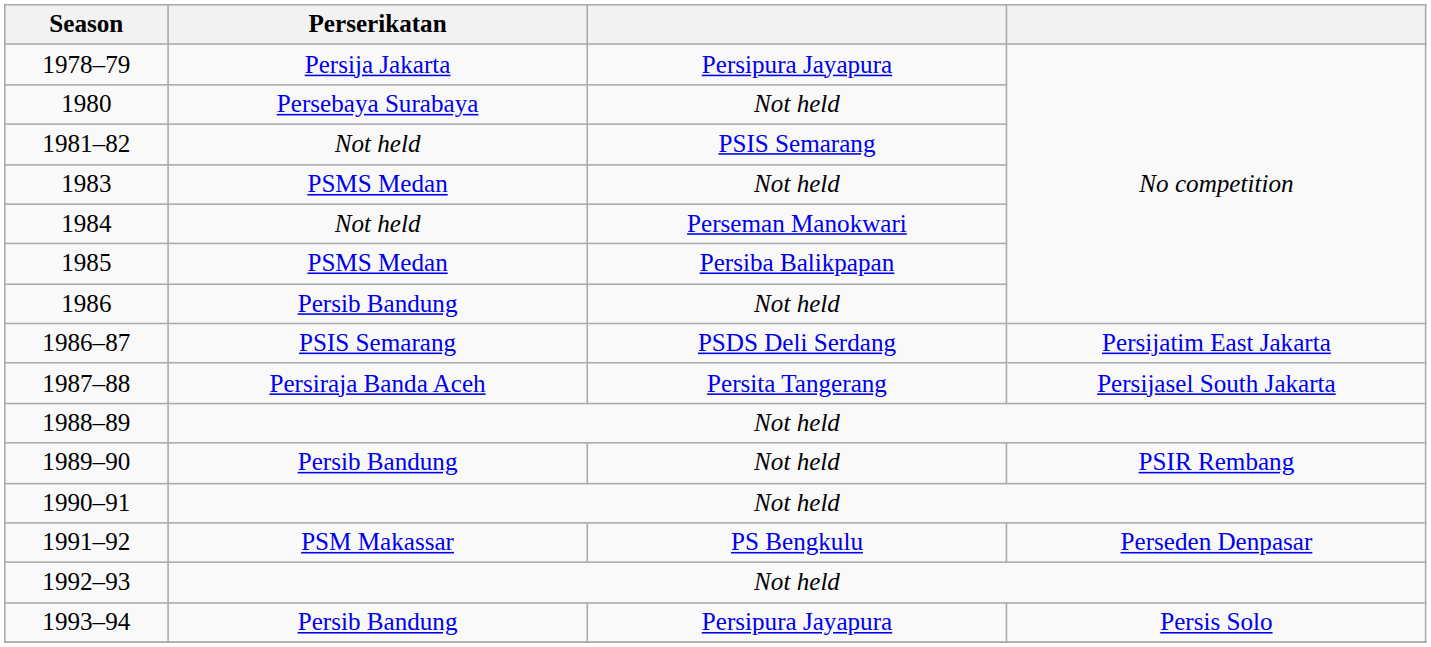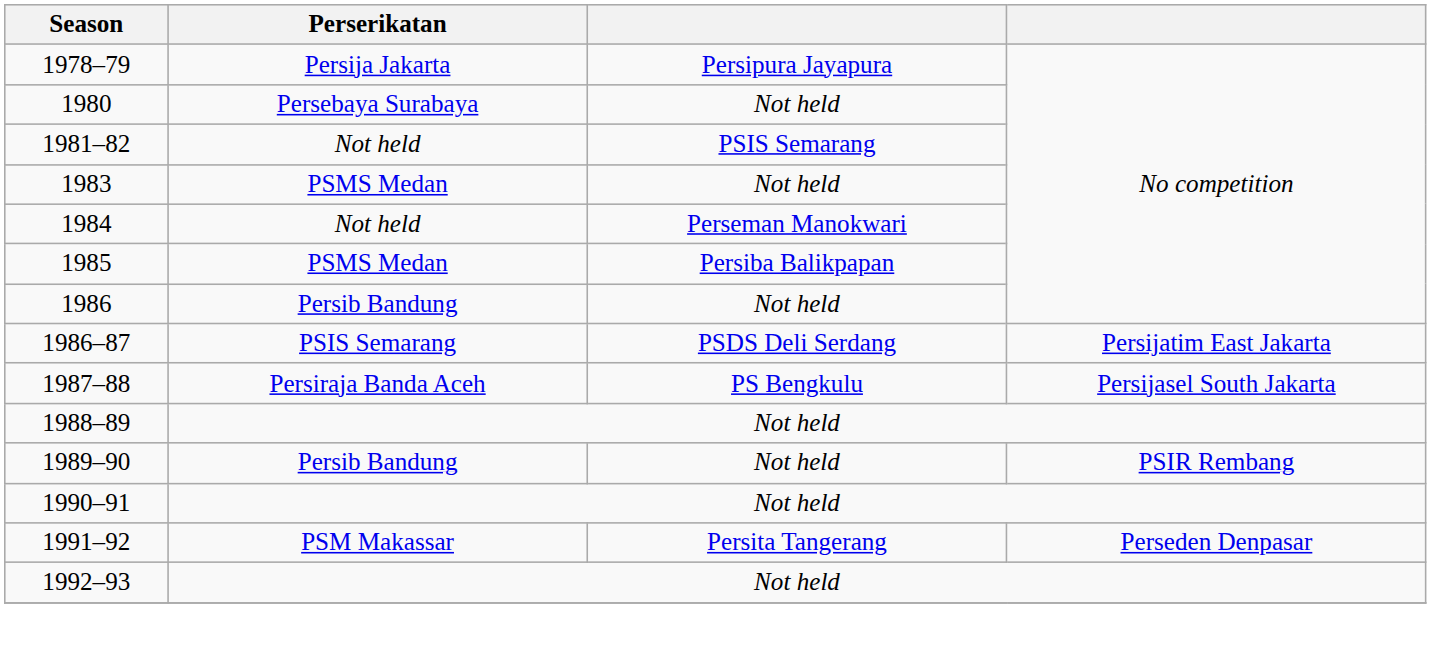1987–88 | column 3: Persita Tangerang -> PS Bengkulu
1991–92 | column 3: PS Bengkulu -> Persita Tangerang
- row: 1993–94 | Persib Bandung | Persipura Jayapura | Persis Solo
